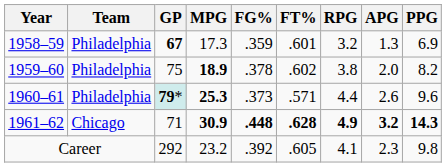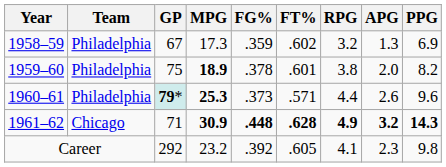1958–59 | GP: bold -> normal
1958–59 | FT%: .601 -> .602
1959–60 | FT%: .602 -> .601
